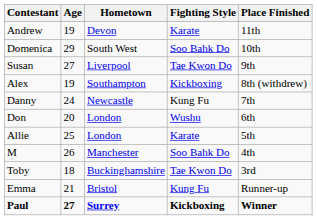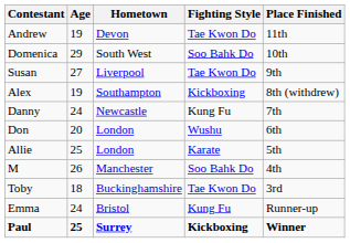Andrew | Fighting Style: Karate -> Tae Kwon Do
Emma | Age: 21 -> 24
Paul | Age: 27 -> 25
